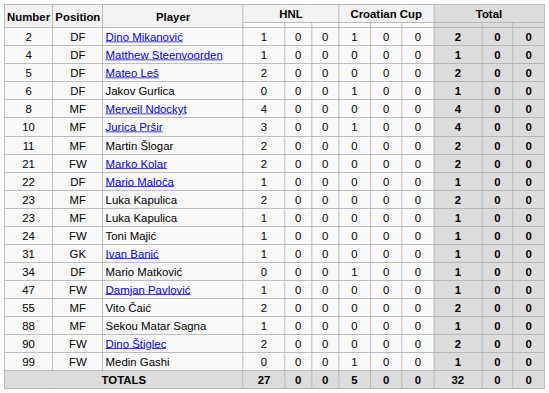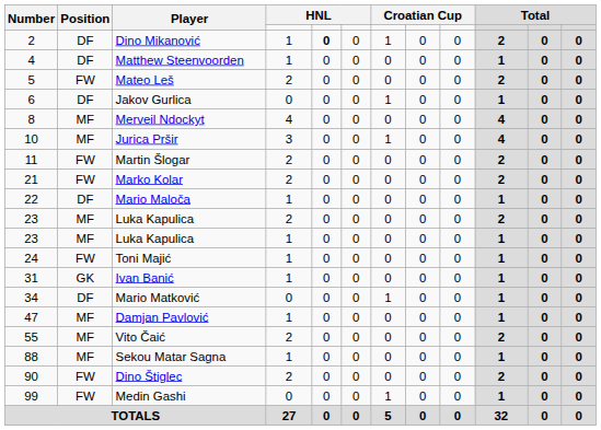Dino Mikanović | column 5: normal -> bold
Mateo Leš | Position: DF -> FW
Martin Šlogar | Position: MF -> FW
Damjan Pavlović | Position: FW -> MF
